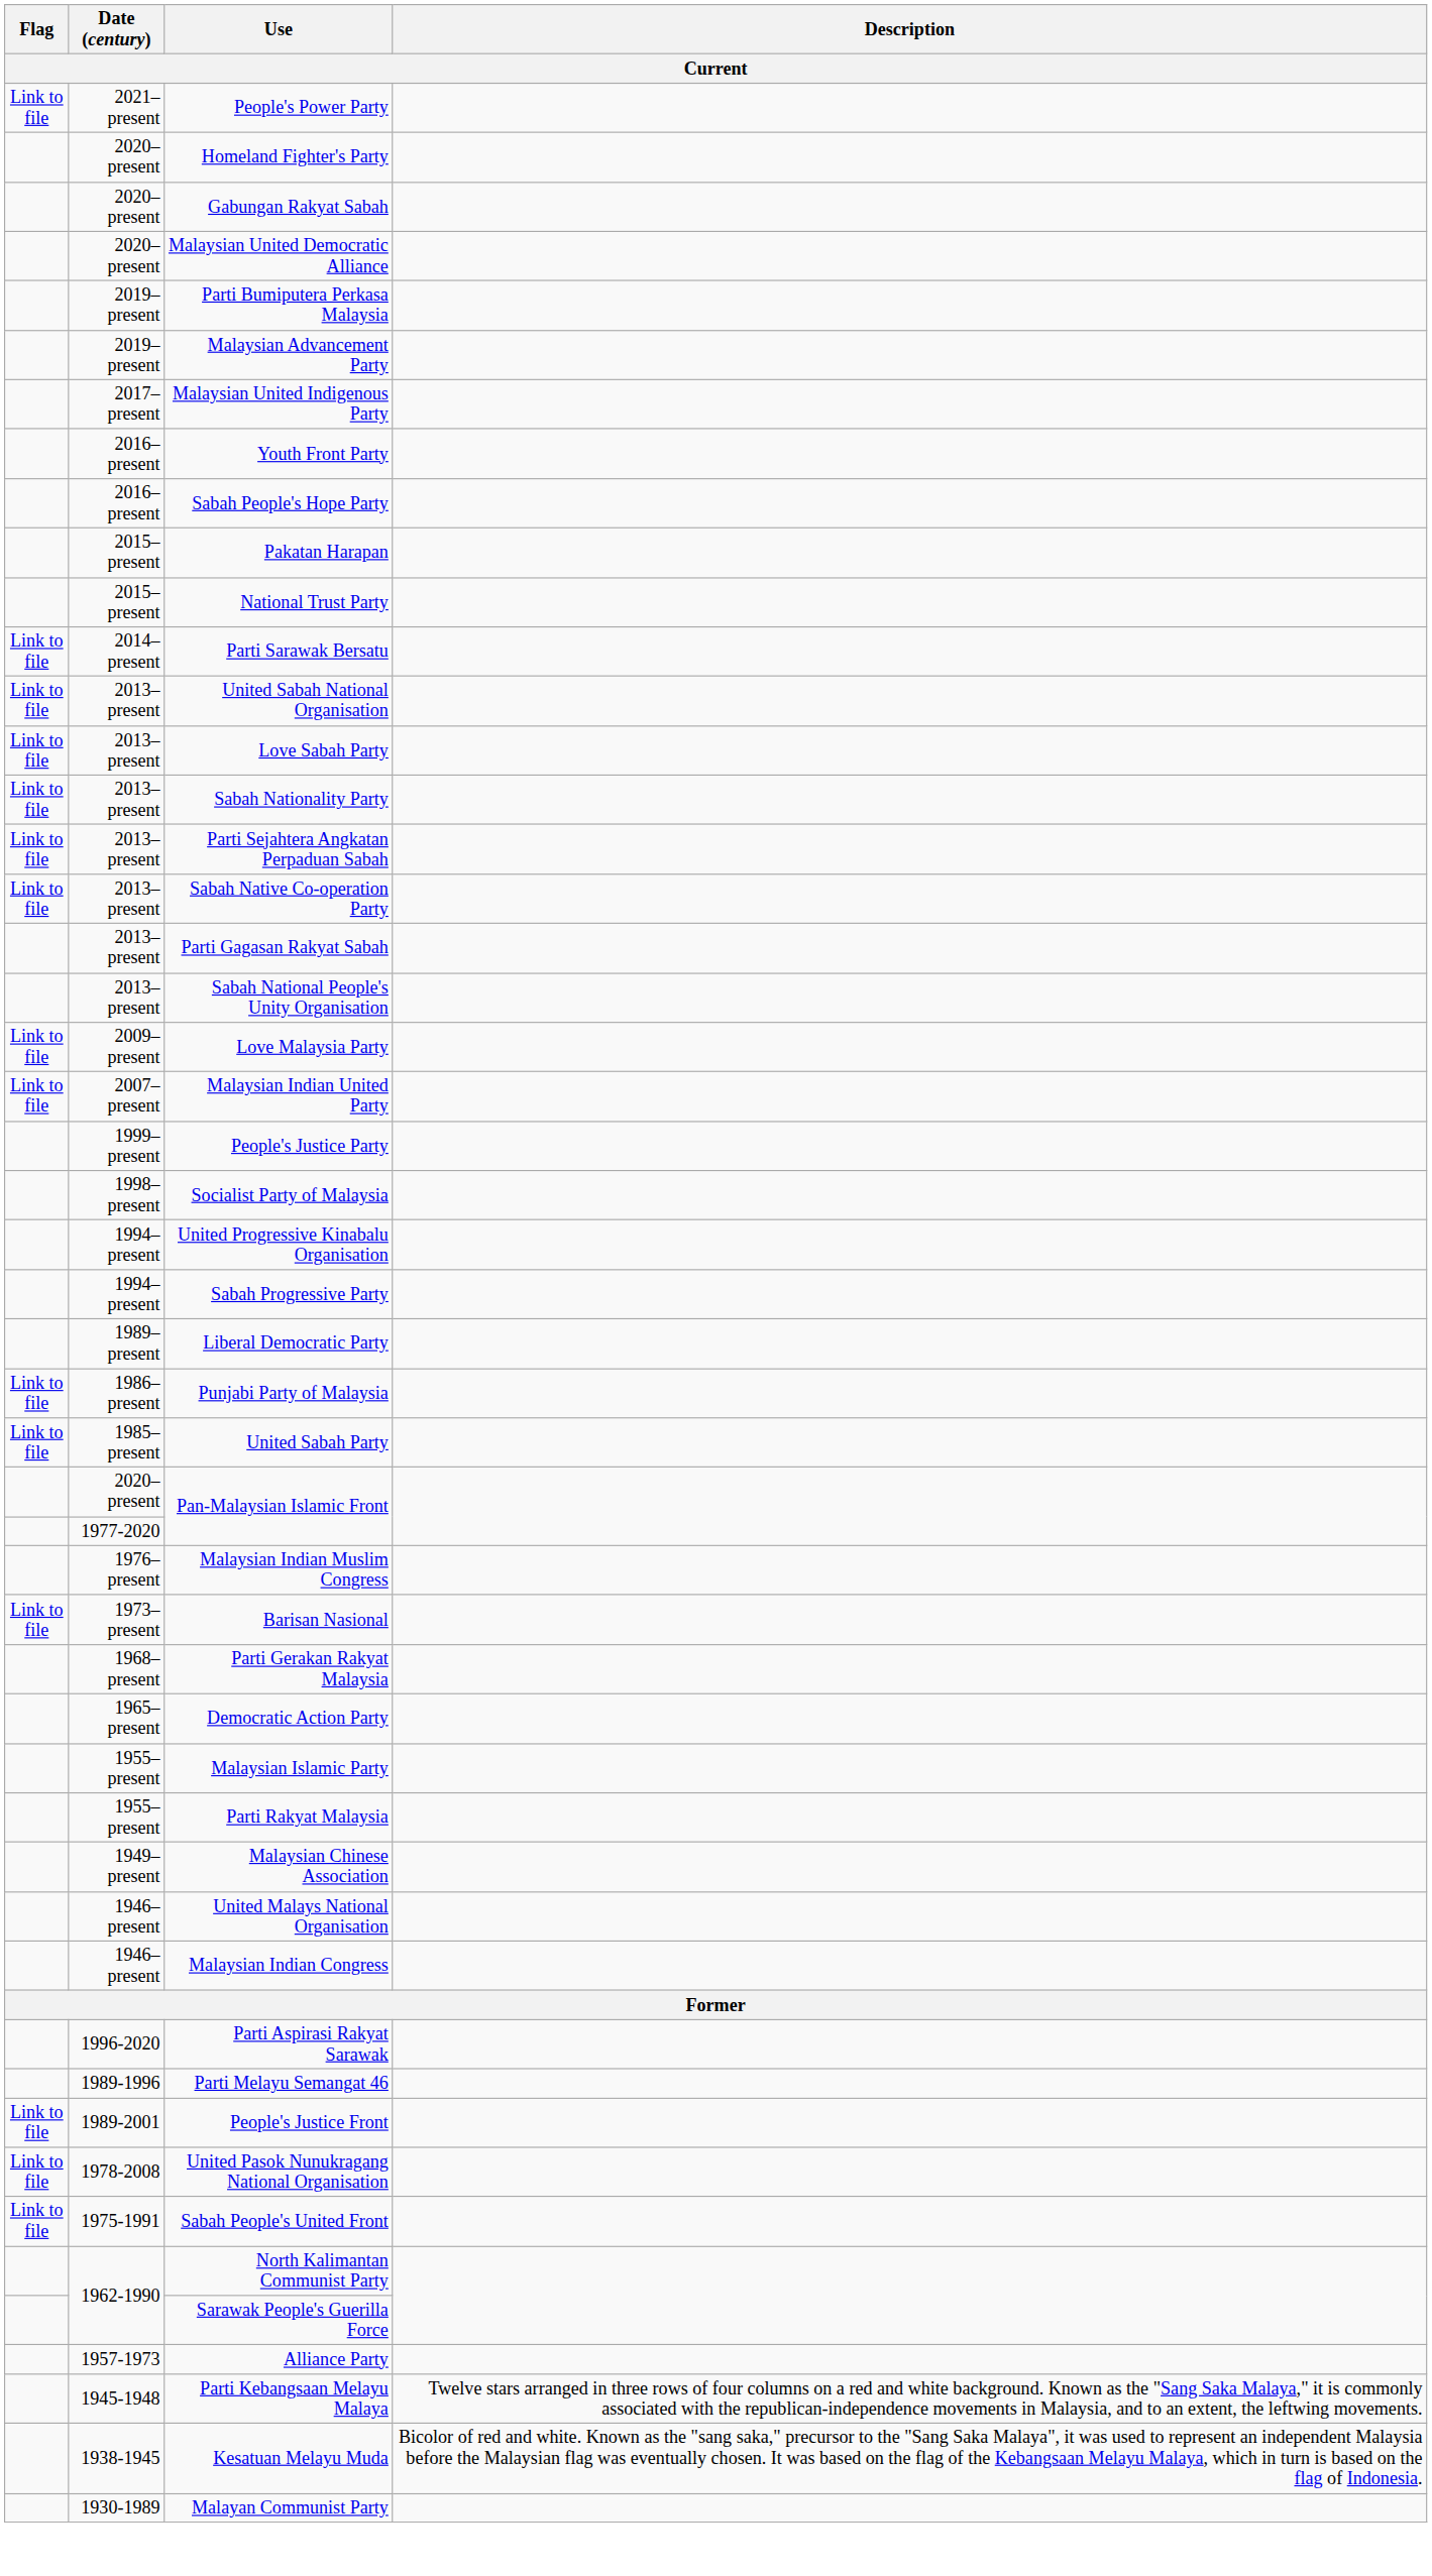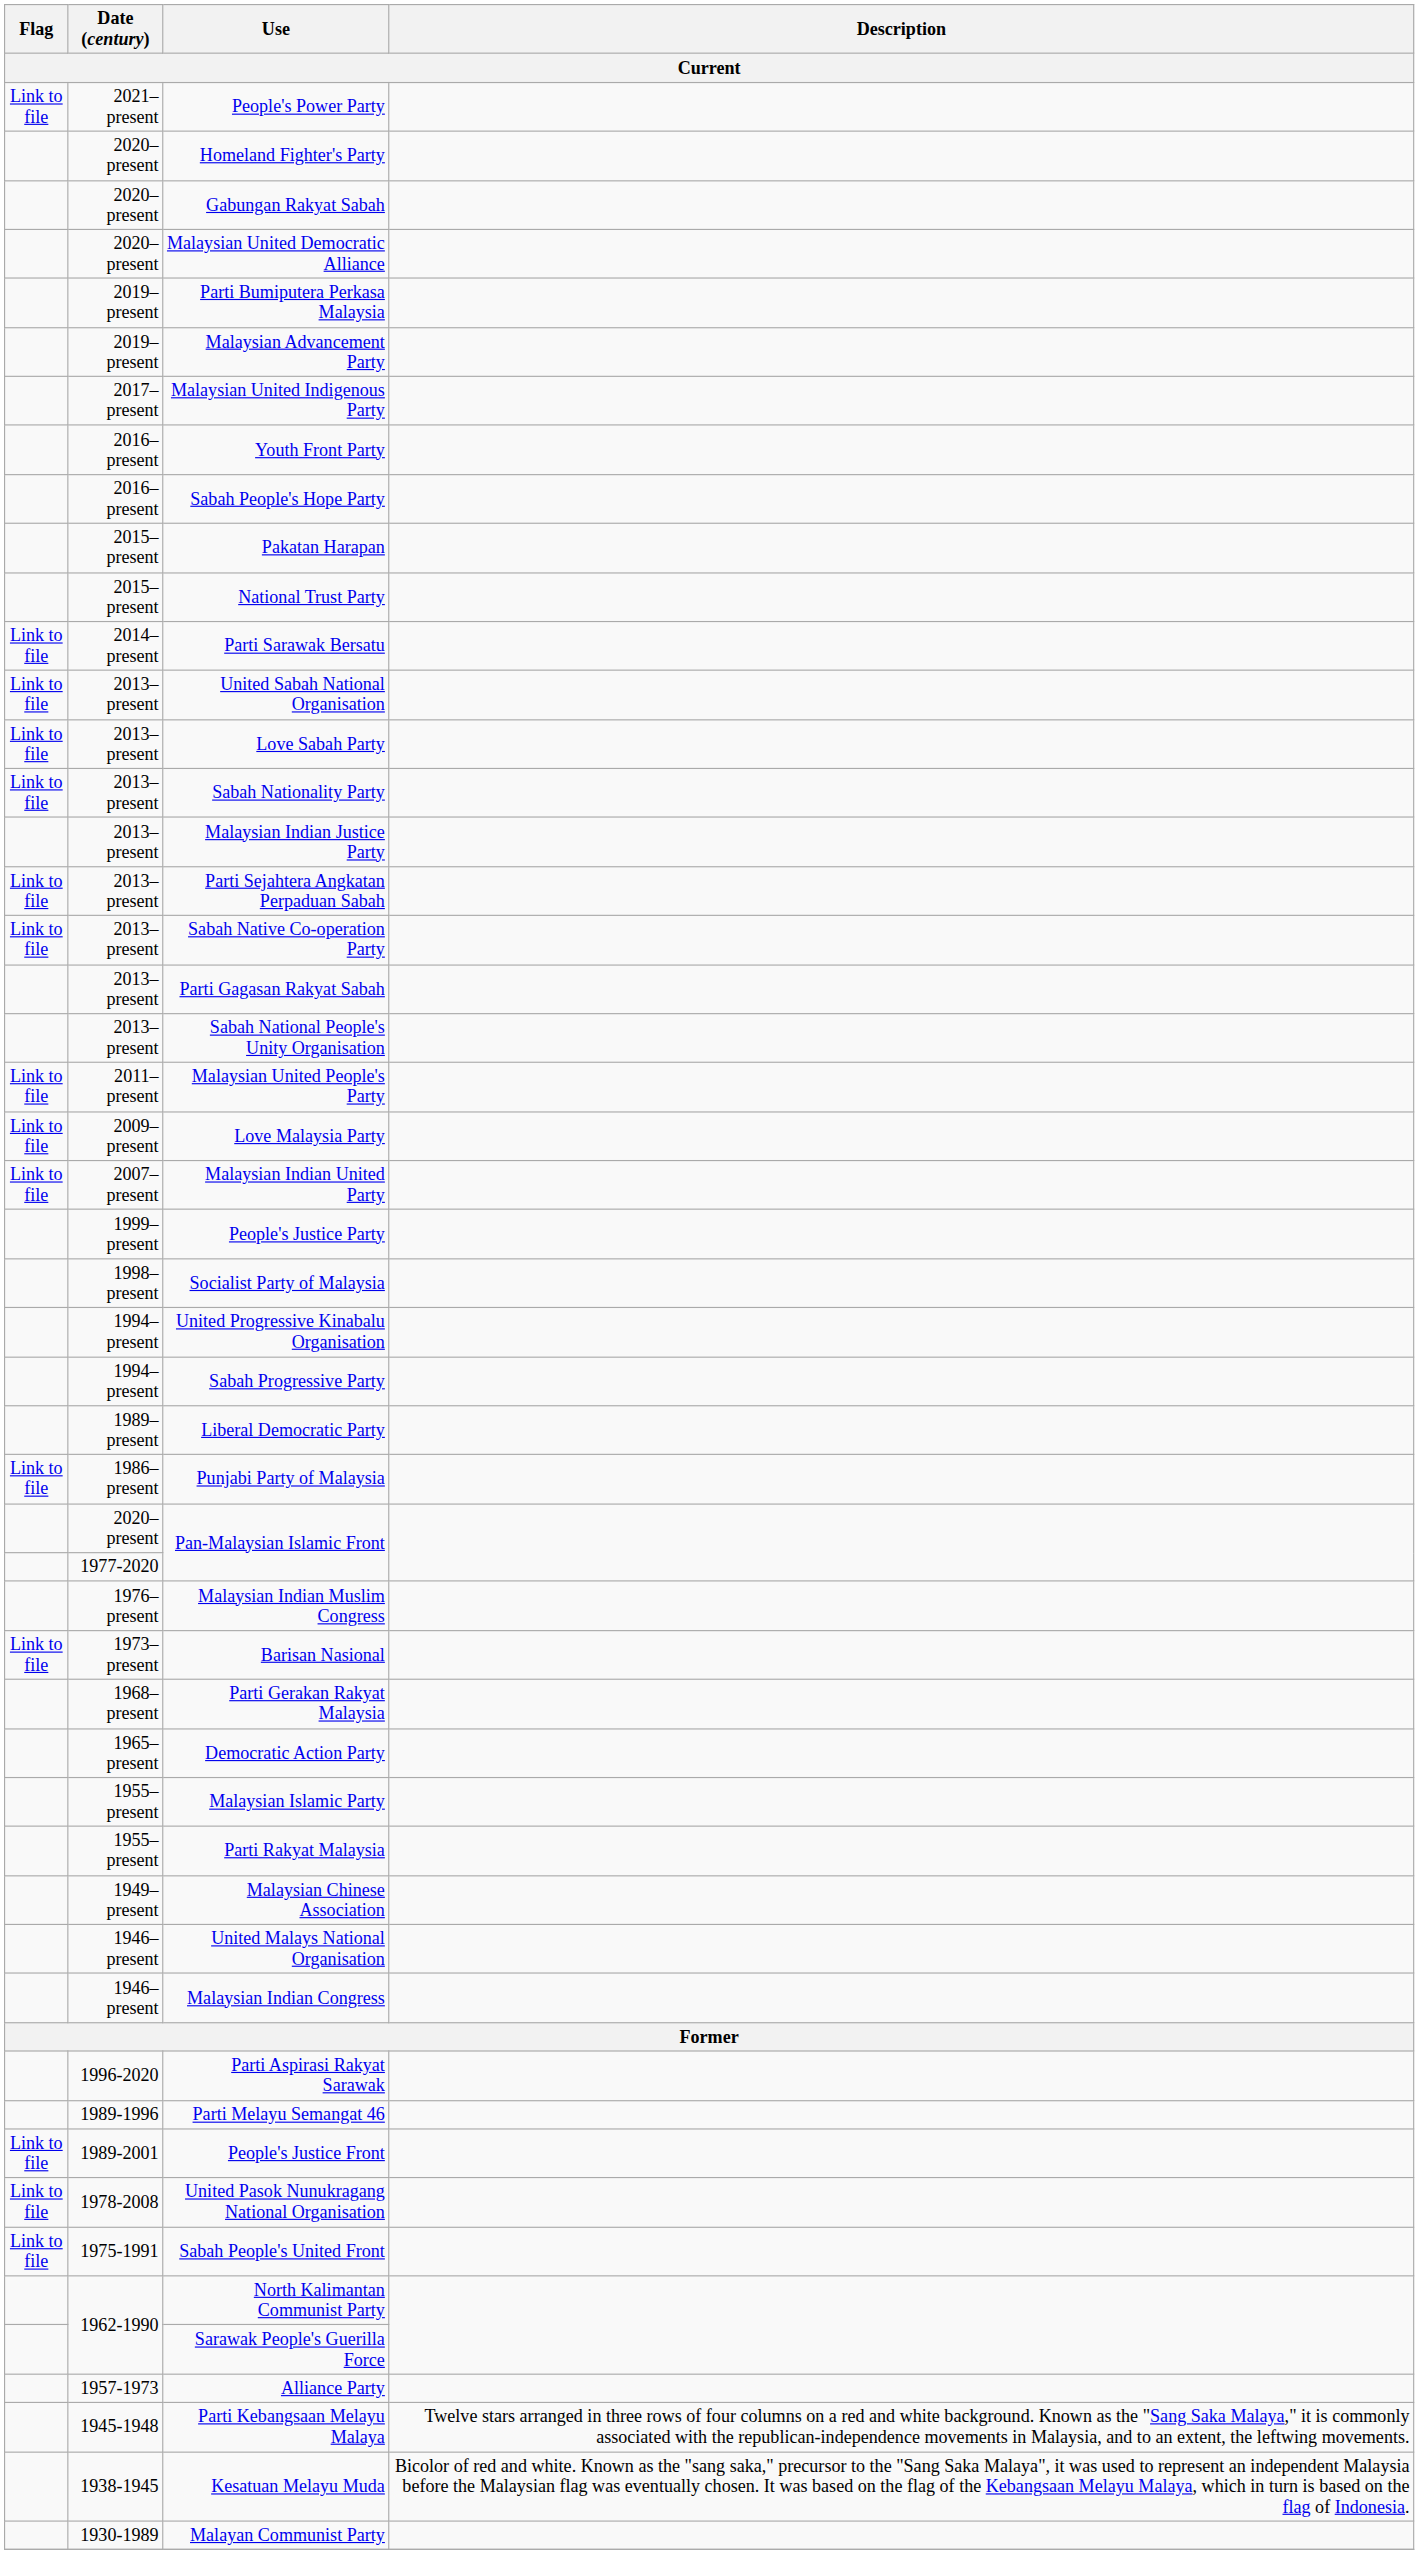+ row: 2013–present | Malaysian Indian Justice Party
+ row: Link to file | 2011–present | Malaysian United People's Party
- row: Link to file | 1985–present | United Sabah Party
